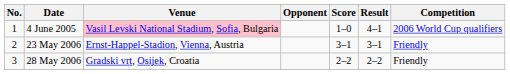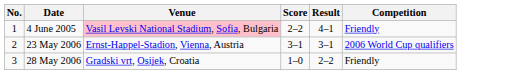- column: Opponent
4 June 2005 | Score: 1–0 -> 2–2
4 June 2005 | Competition: 2006 World Cup qualifiers -> Friendly
23 May 2006 | Competition: Friendly -> 2006 World Cup qualifiers
28 May 2006 | Score: 2–2 -> 1–0
